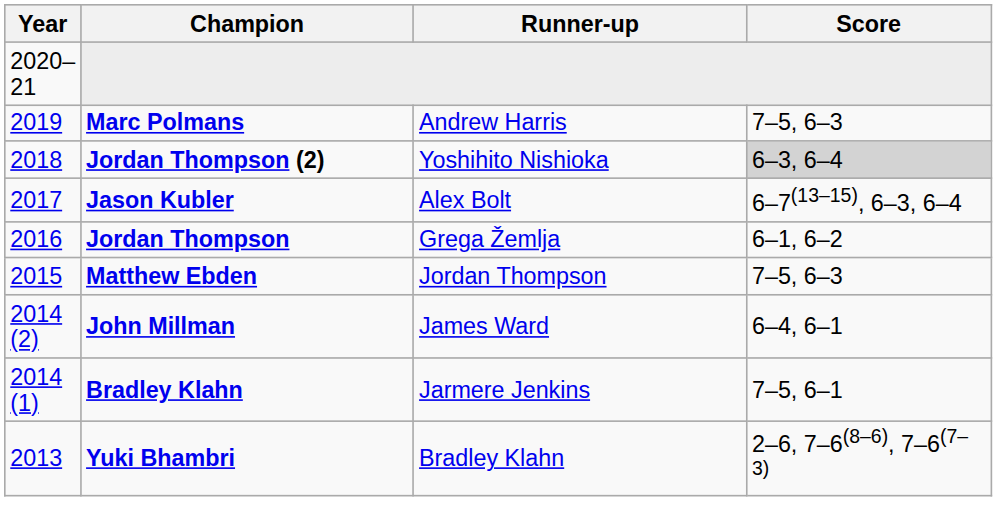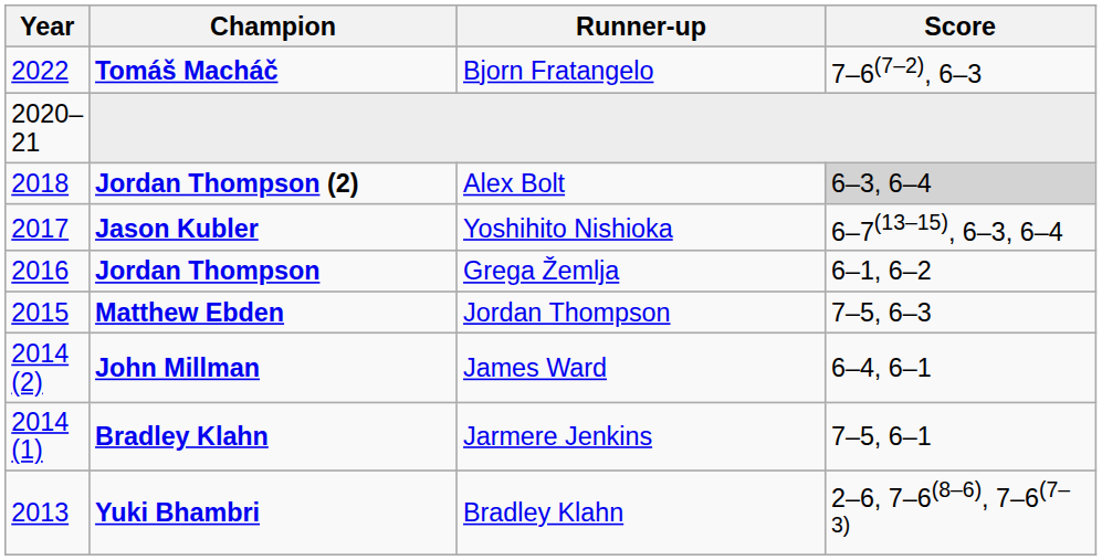+ row: 2022 | Tomáš Macháč | Bjorn Fratangelo | 7–6(7–2), 6–3
- row: 2019 | Marc Polmans | Andrew Harris | 7–5, 6–3
Jordan Thompson (2) | Runner-up: Yoshihito Nishioka -> Alex Bolt
Jason Kubler | Runner-up: Alex Bolt -> Yoshihito Nishioka
